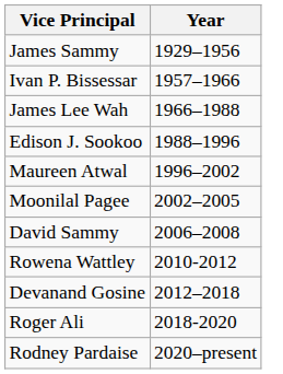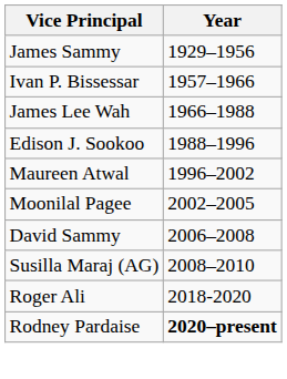+ row: Susilla Maraj (AG) | 2008–2010
- row: Rowena Wattley | 2010-2012
- row: Devanand Gosine | 2012–2018
Rodney Pardaise | Year: normal -> bold
